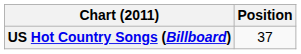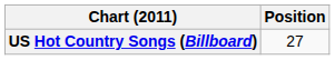US Hot Country Songs (Billboard) | Position: 37 -> 27
